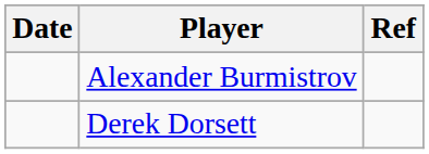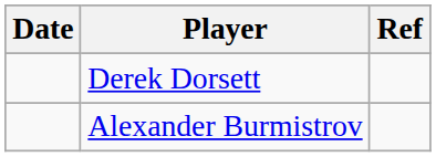rows swapped: Derek Dorsett <-> Alexander Burmistrov
